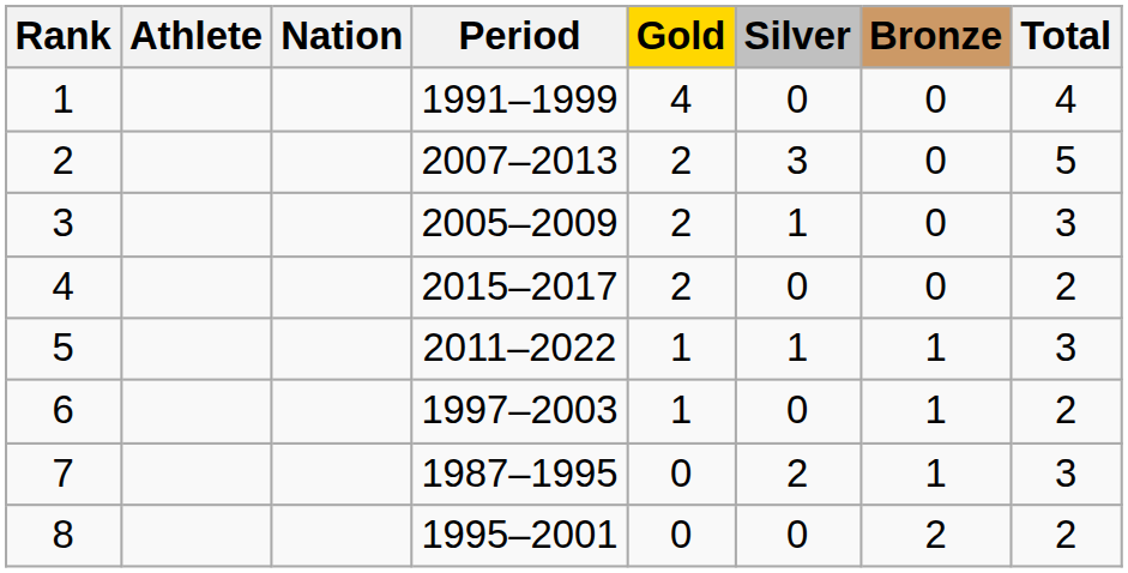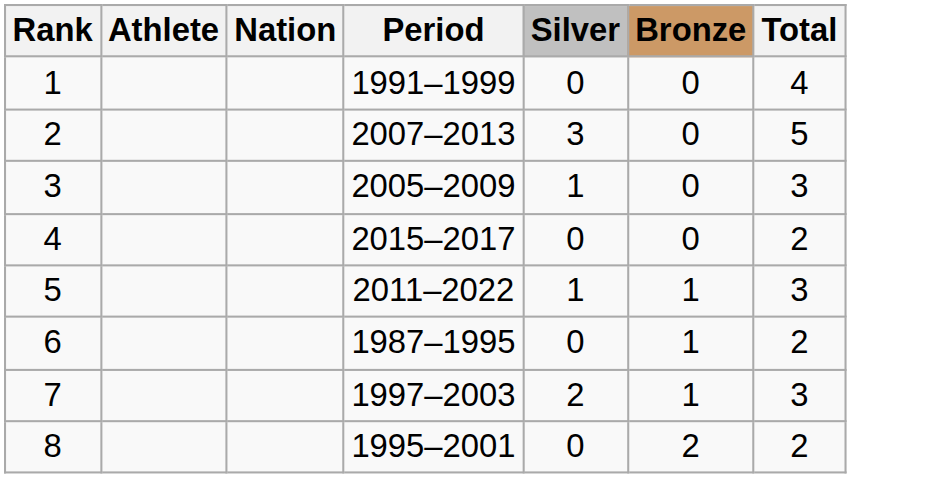- column: Gold | 4 | 2 | 2 | 2 | 1 | 1 | 0 | 0
6 | Period: 1997–2003 -> 1987–1995
7 | Period: 1987–1995 -> 1997–2003
